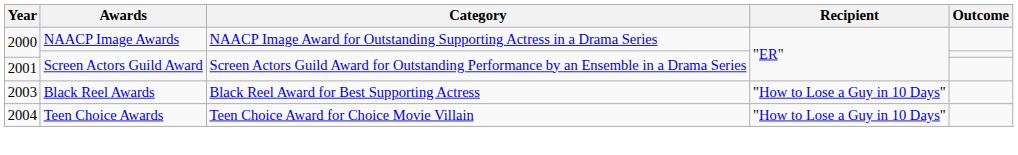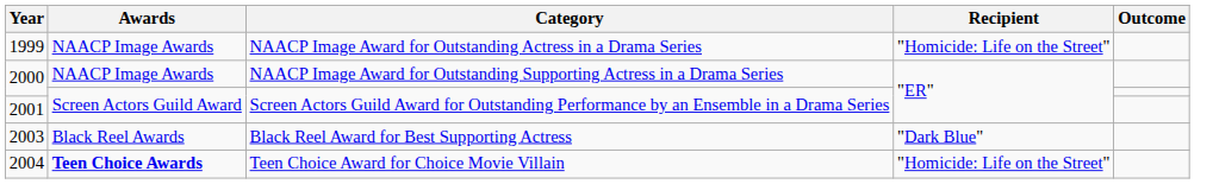+ row: 1999 | NAACP Image Awards | NAACP Image Award for Outstanding Actress in a Drama Series | "Homicide: Life on the Street"
2003 | Recipient: "How to Lose a Guy in 10 Days" -> "Dark Blue"
2004 | Awards: normal -> bold
2004 | Recipient: "How to Lose a Guy in 10 Days" -> "Homicide: Life on the Street"
